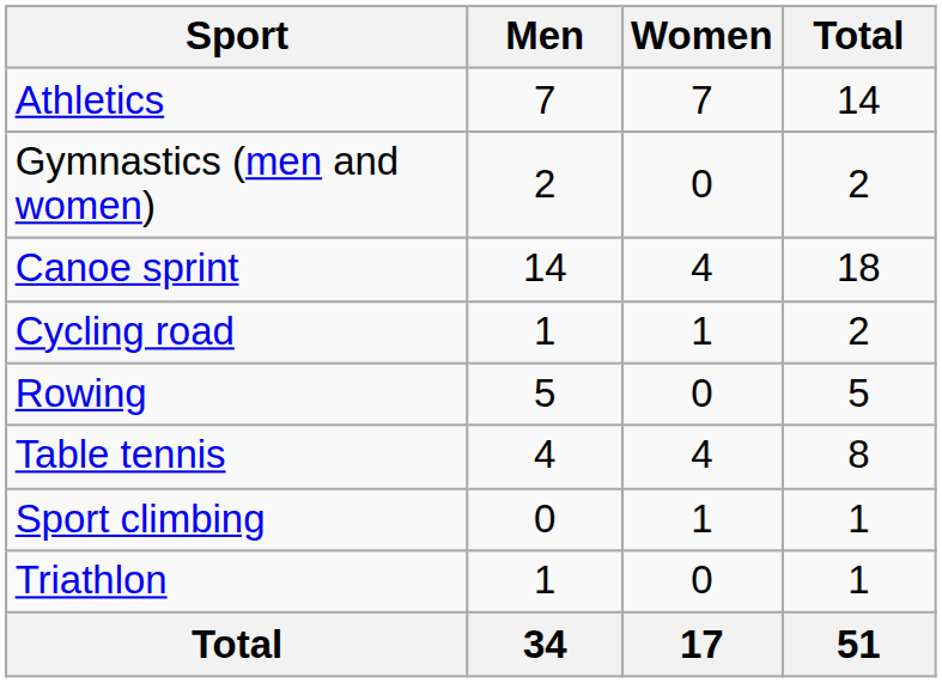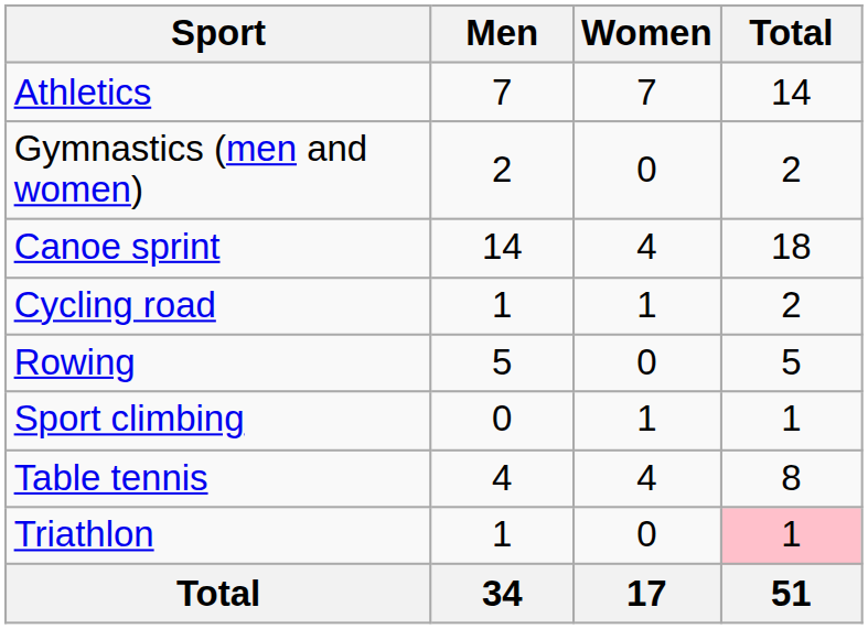rows swapped: Sport climbing <-> Table tennis
Triathlon | Total: no background -> pink background
